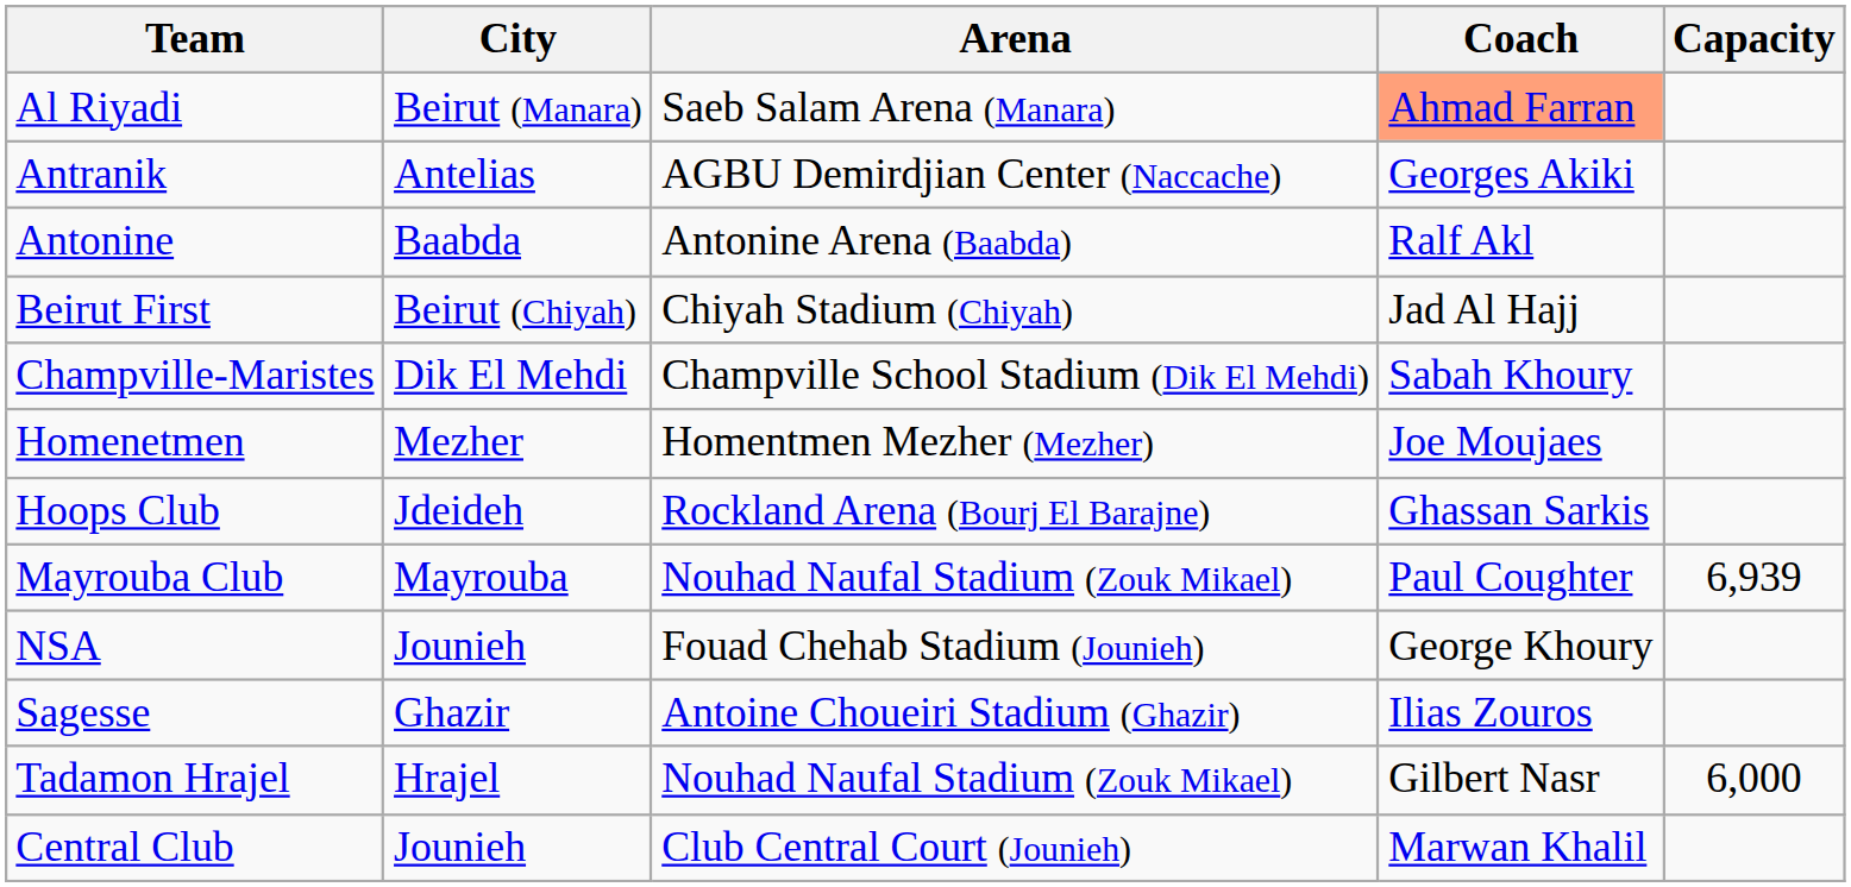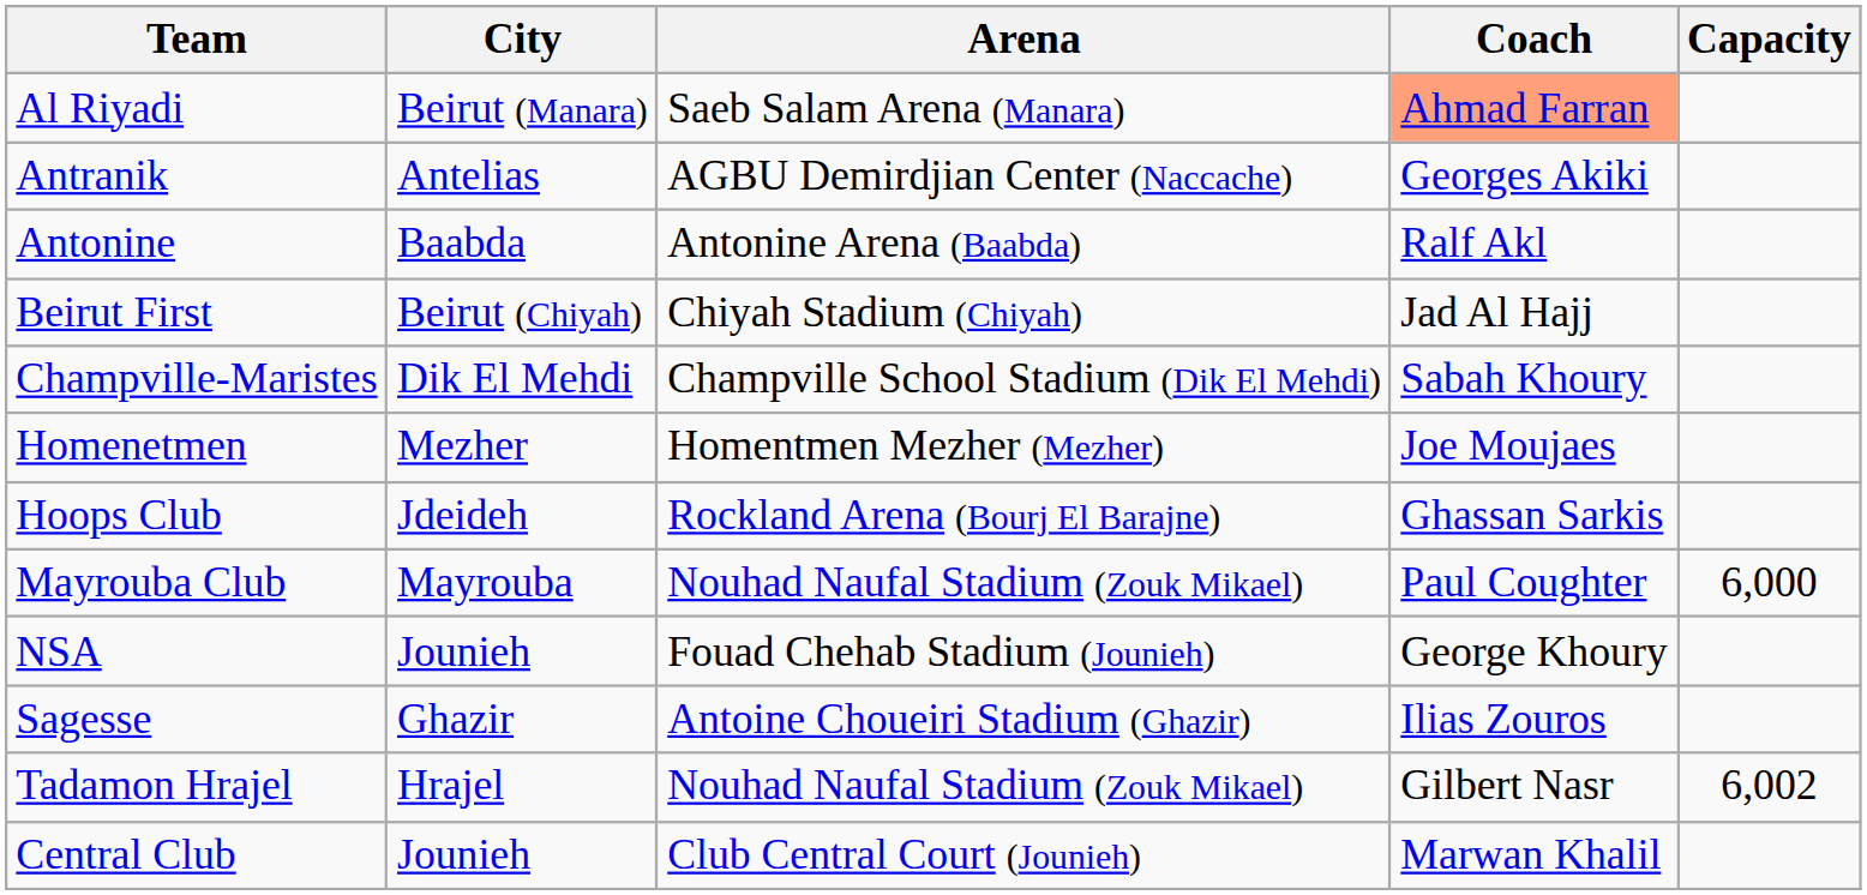Mayrouba Club | Capacity: 6,939 -> 6,000
Tadamon Hrajel | Capacity: 6,000 -> 6,002
